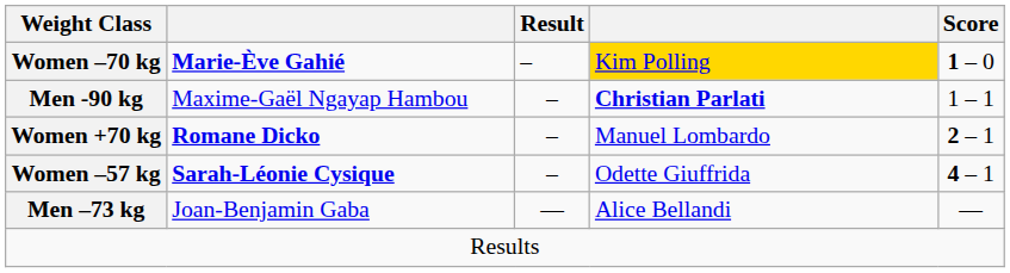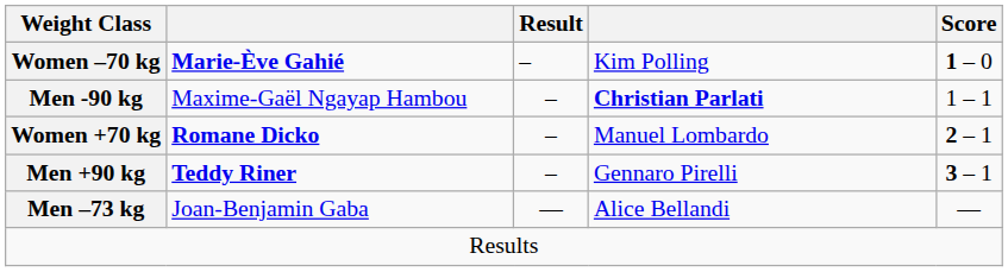Women –70 kg | column 4: gold background -> no background
+ row: Men +90 kg | Teddy Riner | – | Gennaro Pirelli | 3 – 1
- row: Women –57 kg | Sarah-Léonie Cysique | – | Odette Giuffrida | 4 – 1
